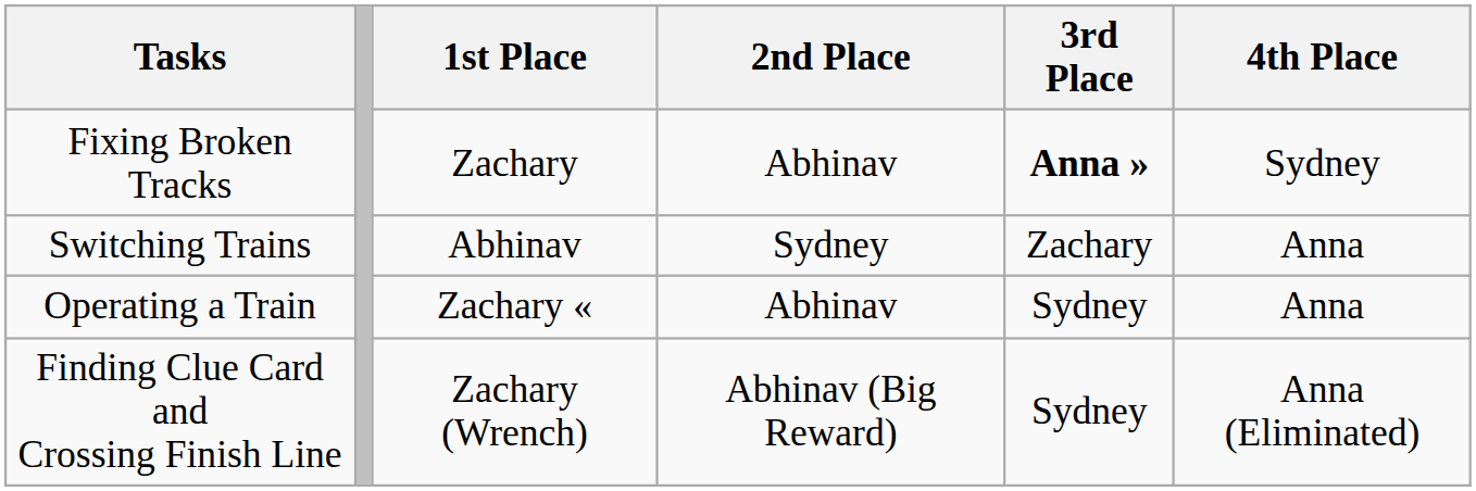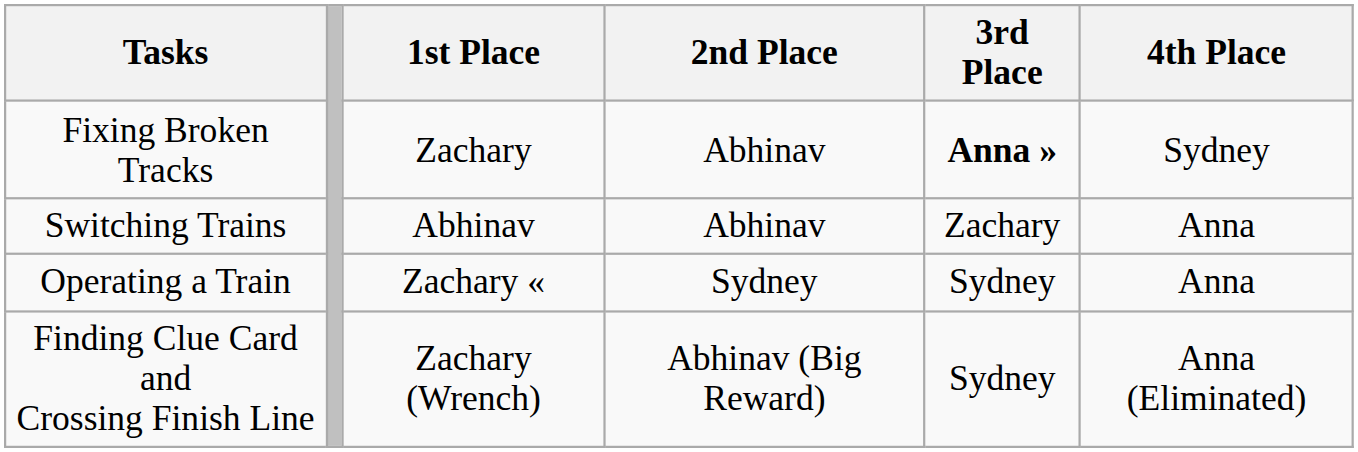Switching Trains | 2nd Place: Sydney -> Abhinav
Operating a Train | 2nd Place: Abhinav -> Sydney
